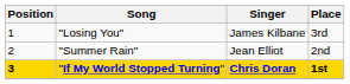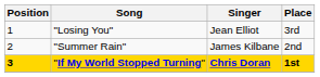"Losing You" | Singer: James Kilbane -> Jean Elliot
"Summer Rain" | Singer: Jean Elliot -> James Kilbane
